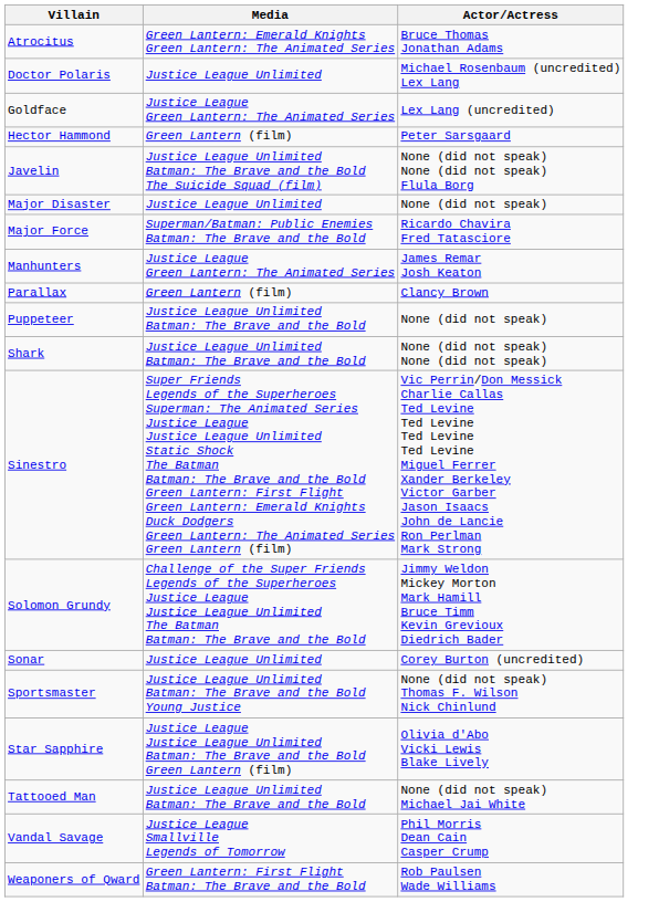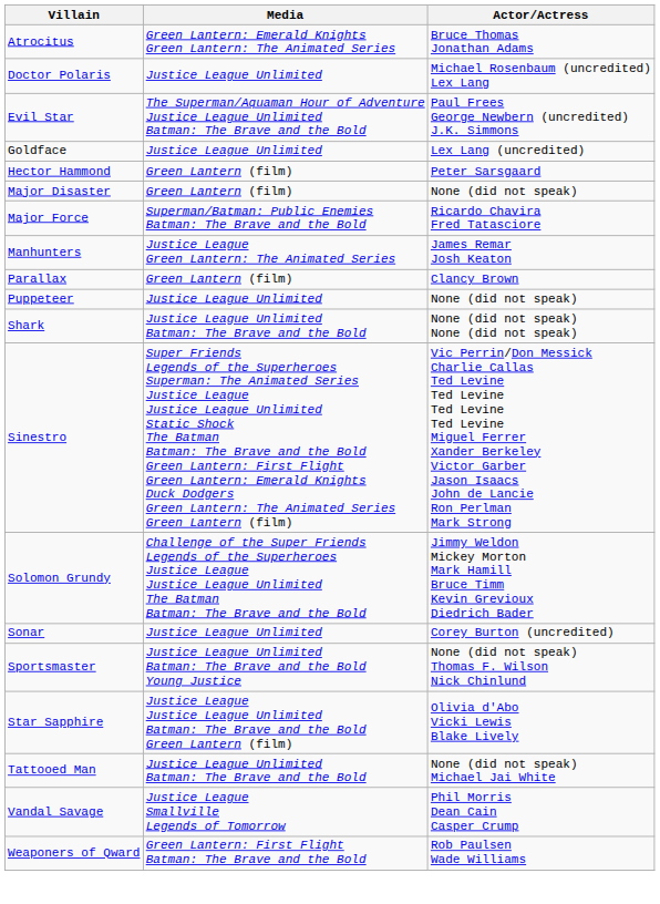+ row: Evil Star | The Superman/Aquaman Hour of Adventure Justice League Unlimited Batman: The Brave and the Bold | Paul Frees George Newbern (uncredited) J.K. Simmons
Goldface | Media: Justice League Green Lantern: The Animated Series -> Justice League Unlimited
- row: Javelin | Justice League Unlimited Batman: The Brave and the Bold The Suicide Squad (film) | None (did not speak) None (did not speak) Flula Borg
Major Disaster | Media: Justice League Unlimited -> Green Lantern (film)
Puppeteer | Media: Justice League Unlimited Batman: The Brave and the Bold -> Justice League Unlimited
